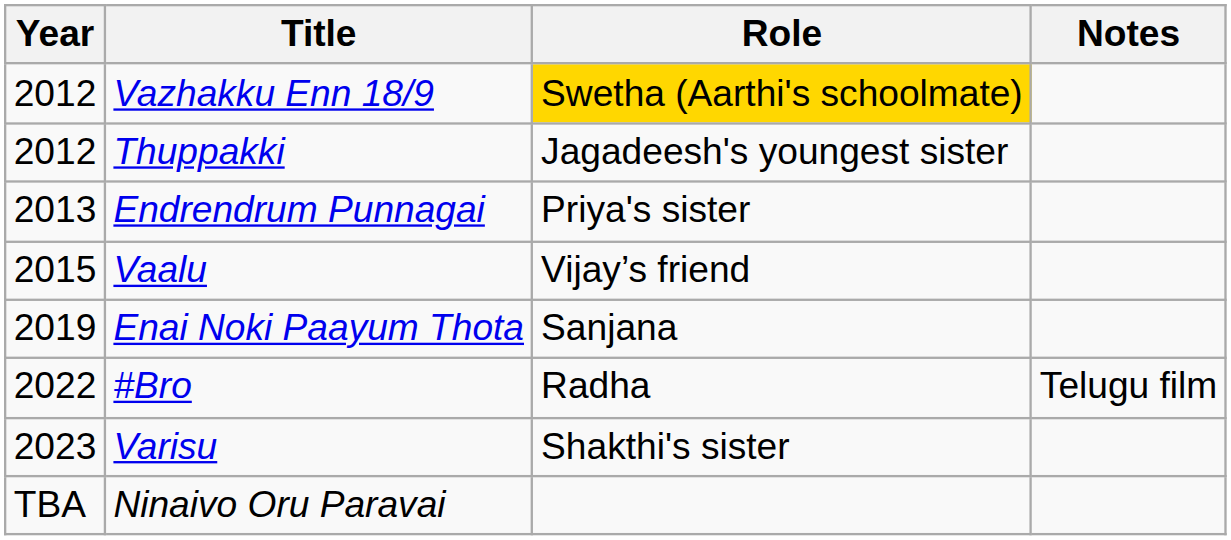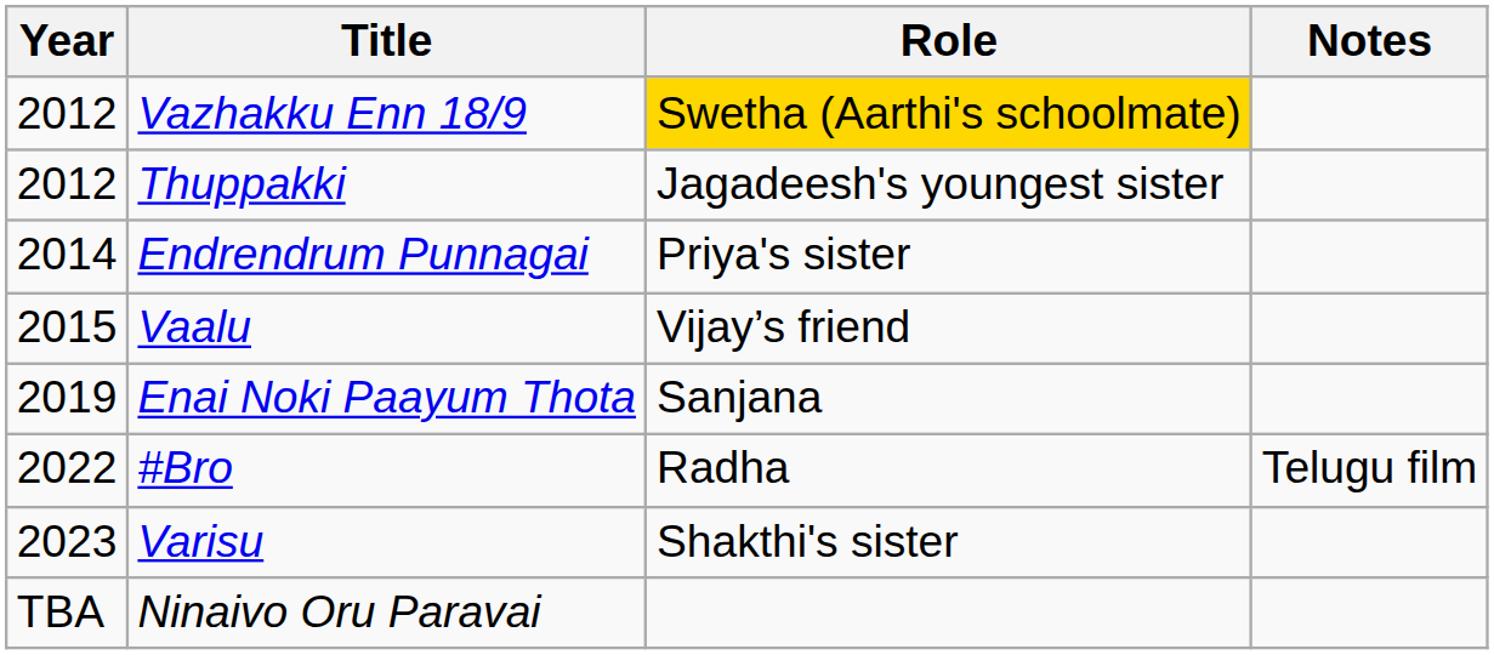Endrendrum Punnagai | Year: 2013 -> 2014
